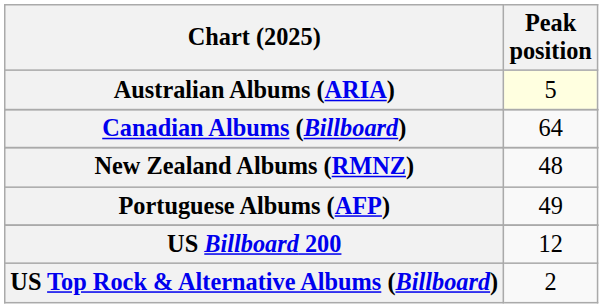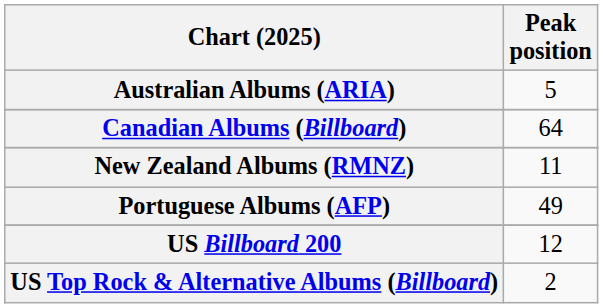Australian Albums (ARIA) | Peak position: lightyellow background -> no background
New Zealand Albums (RMNZ) | Peak position: 48 -> 11
